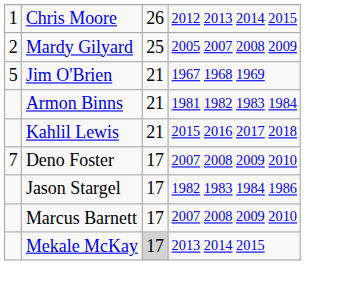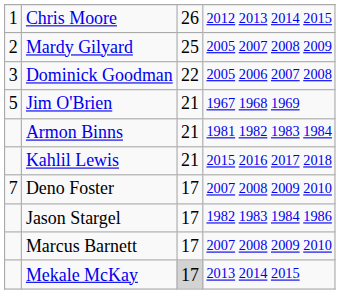+ row: 3 | Dominick Goodman | 22 | 2005 2006 2007 2008
